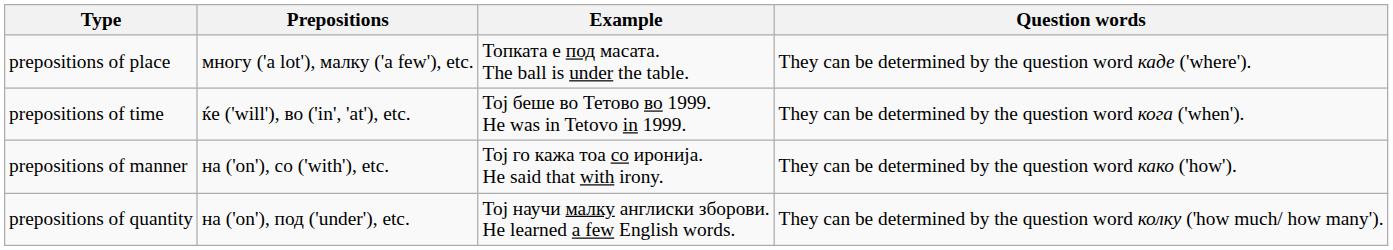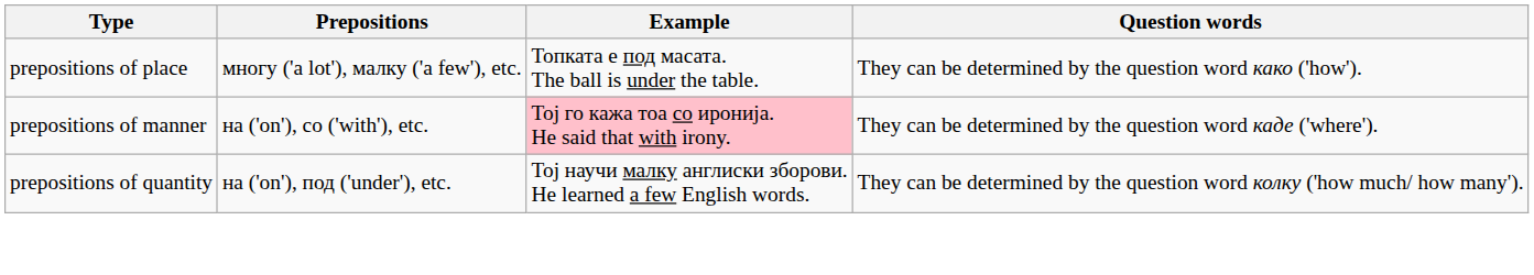prepositions of place | Question words: They can be determined by the question word каде ('where'). -> They can be determined by the question word како ('how').
- row: prepositions of time | ќе ('will'), во ('in', 'at'), etc. | Тој беше во Тетово во 1999. He was in Tetovo in 1999. | They can be determined by the question word кога ('when').
prepositions of manner | Example: no background -> pink background
prepositions of manner | Question words: They can be determined by the question word како ('how'). -> They can be determined by the question word каде ('where').
